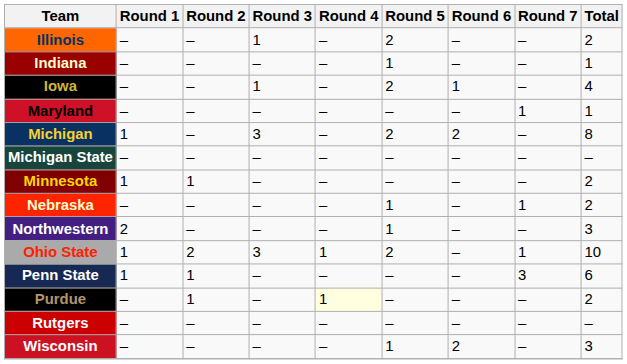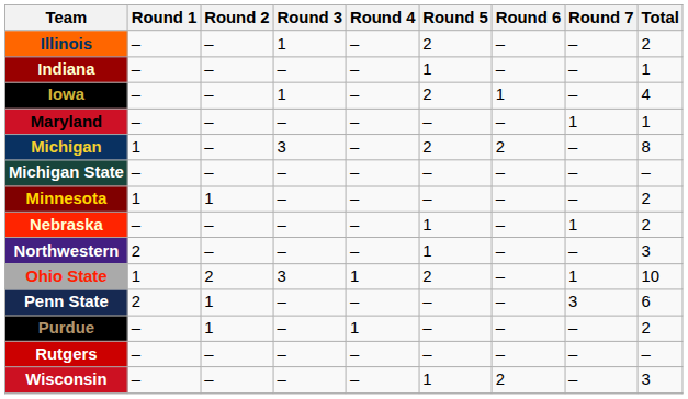Penn State | Round 1: 1 -> 2
Purdue | Round 4: lightyellow background -> no background
